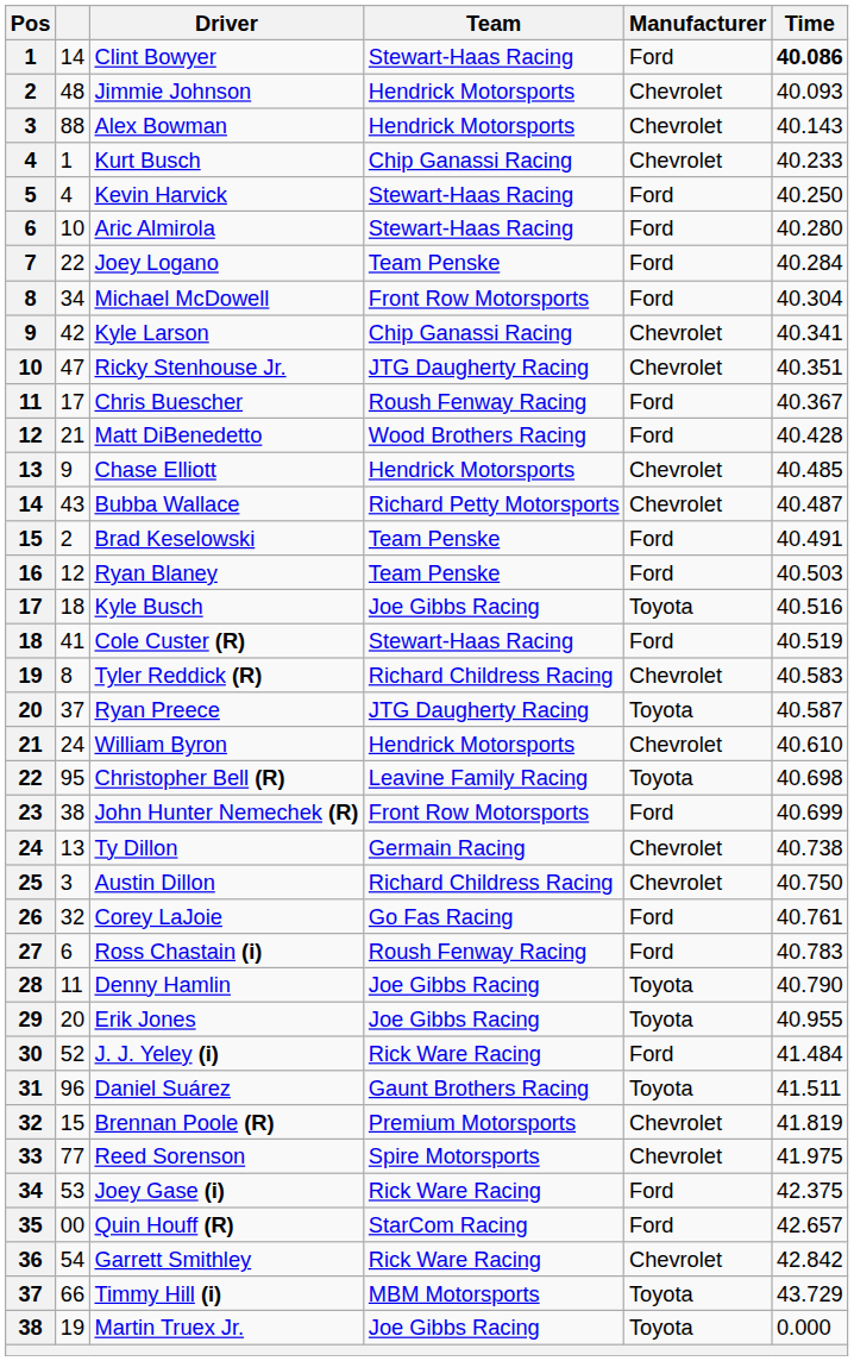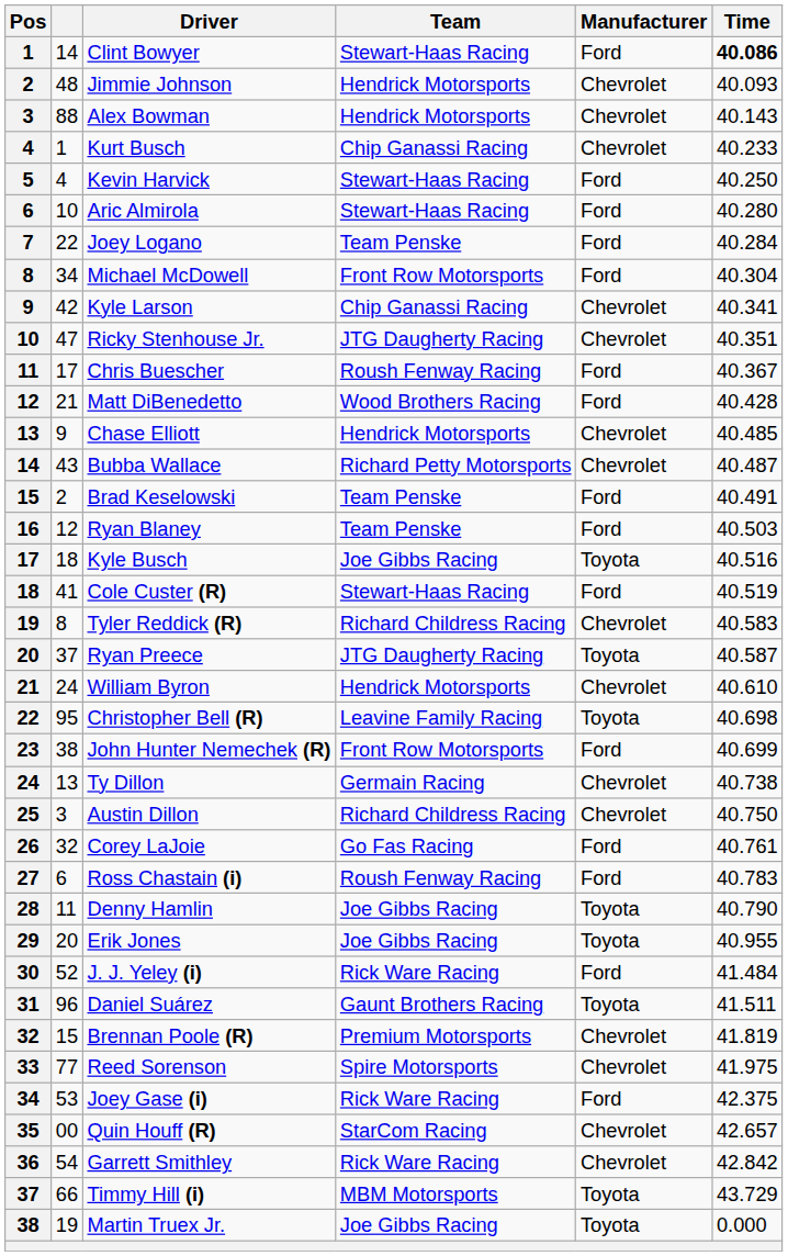Quin Houff (R) | Manufacturer: Ford -> Chevrolet
